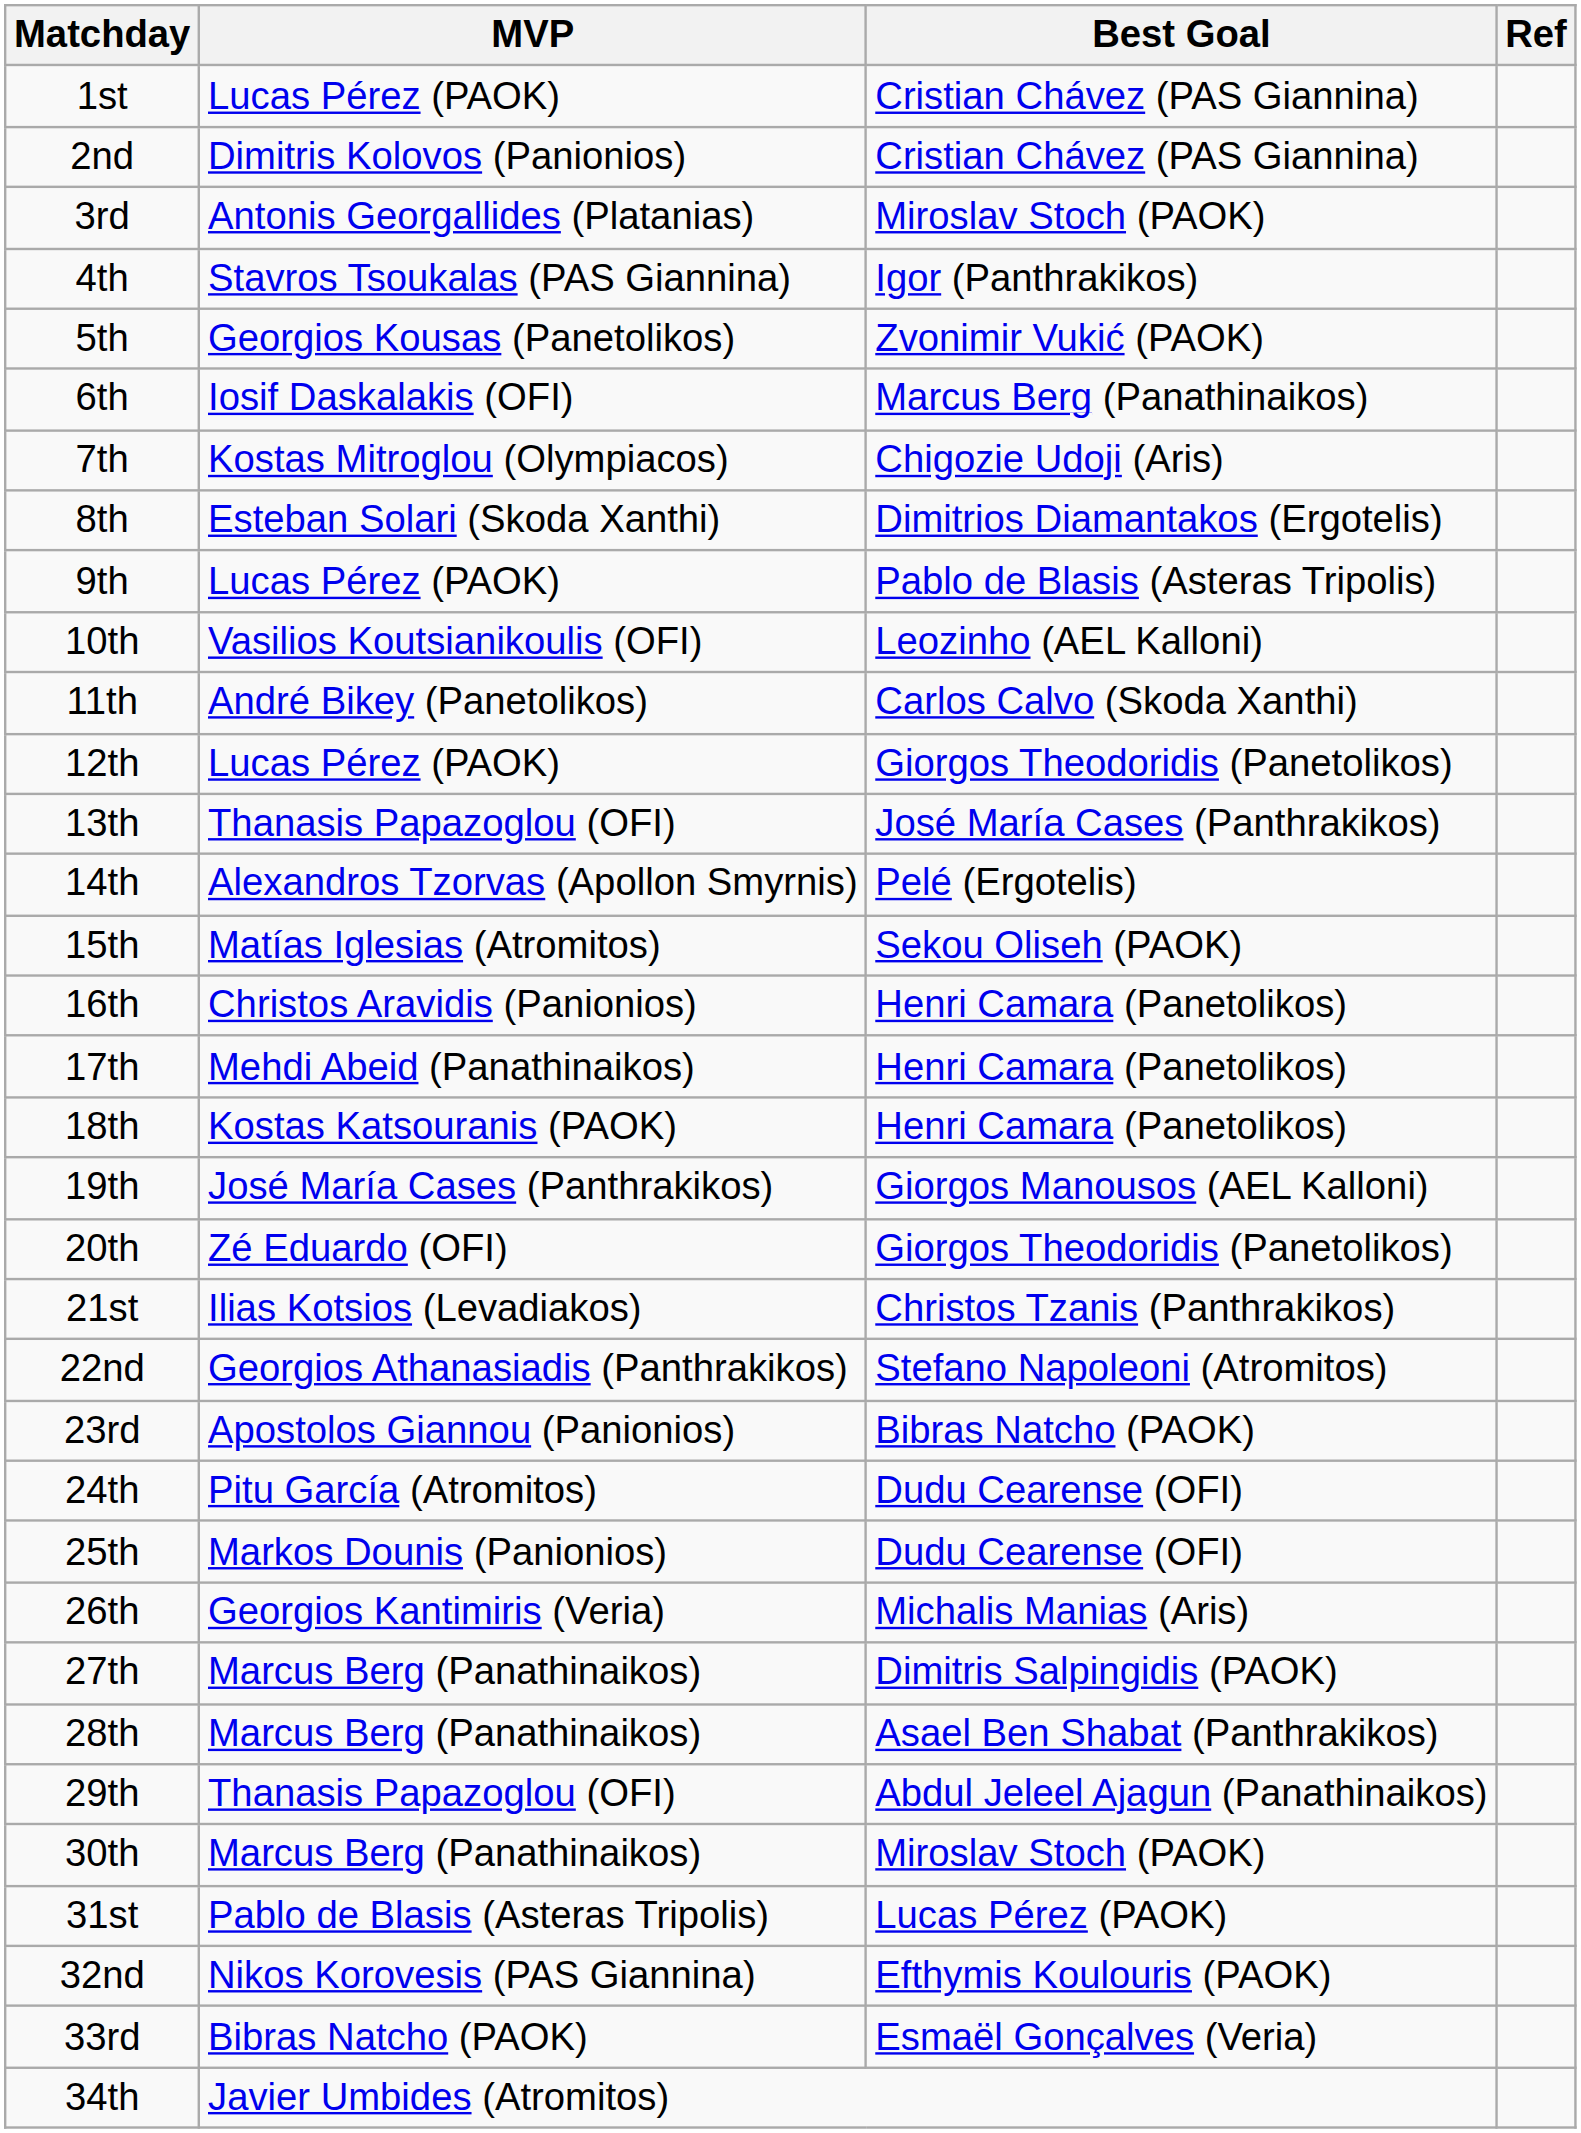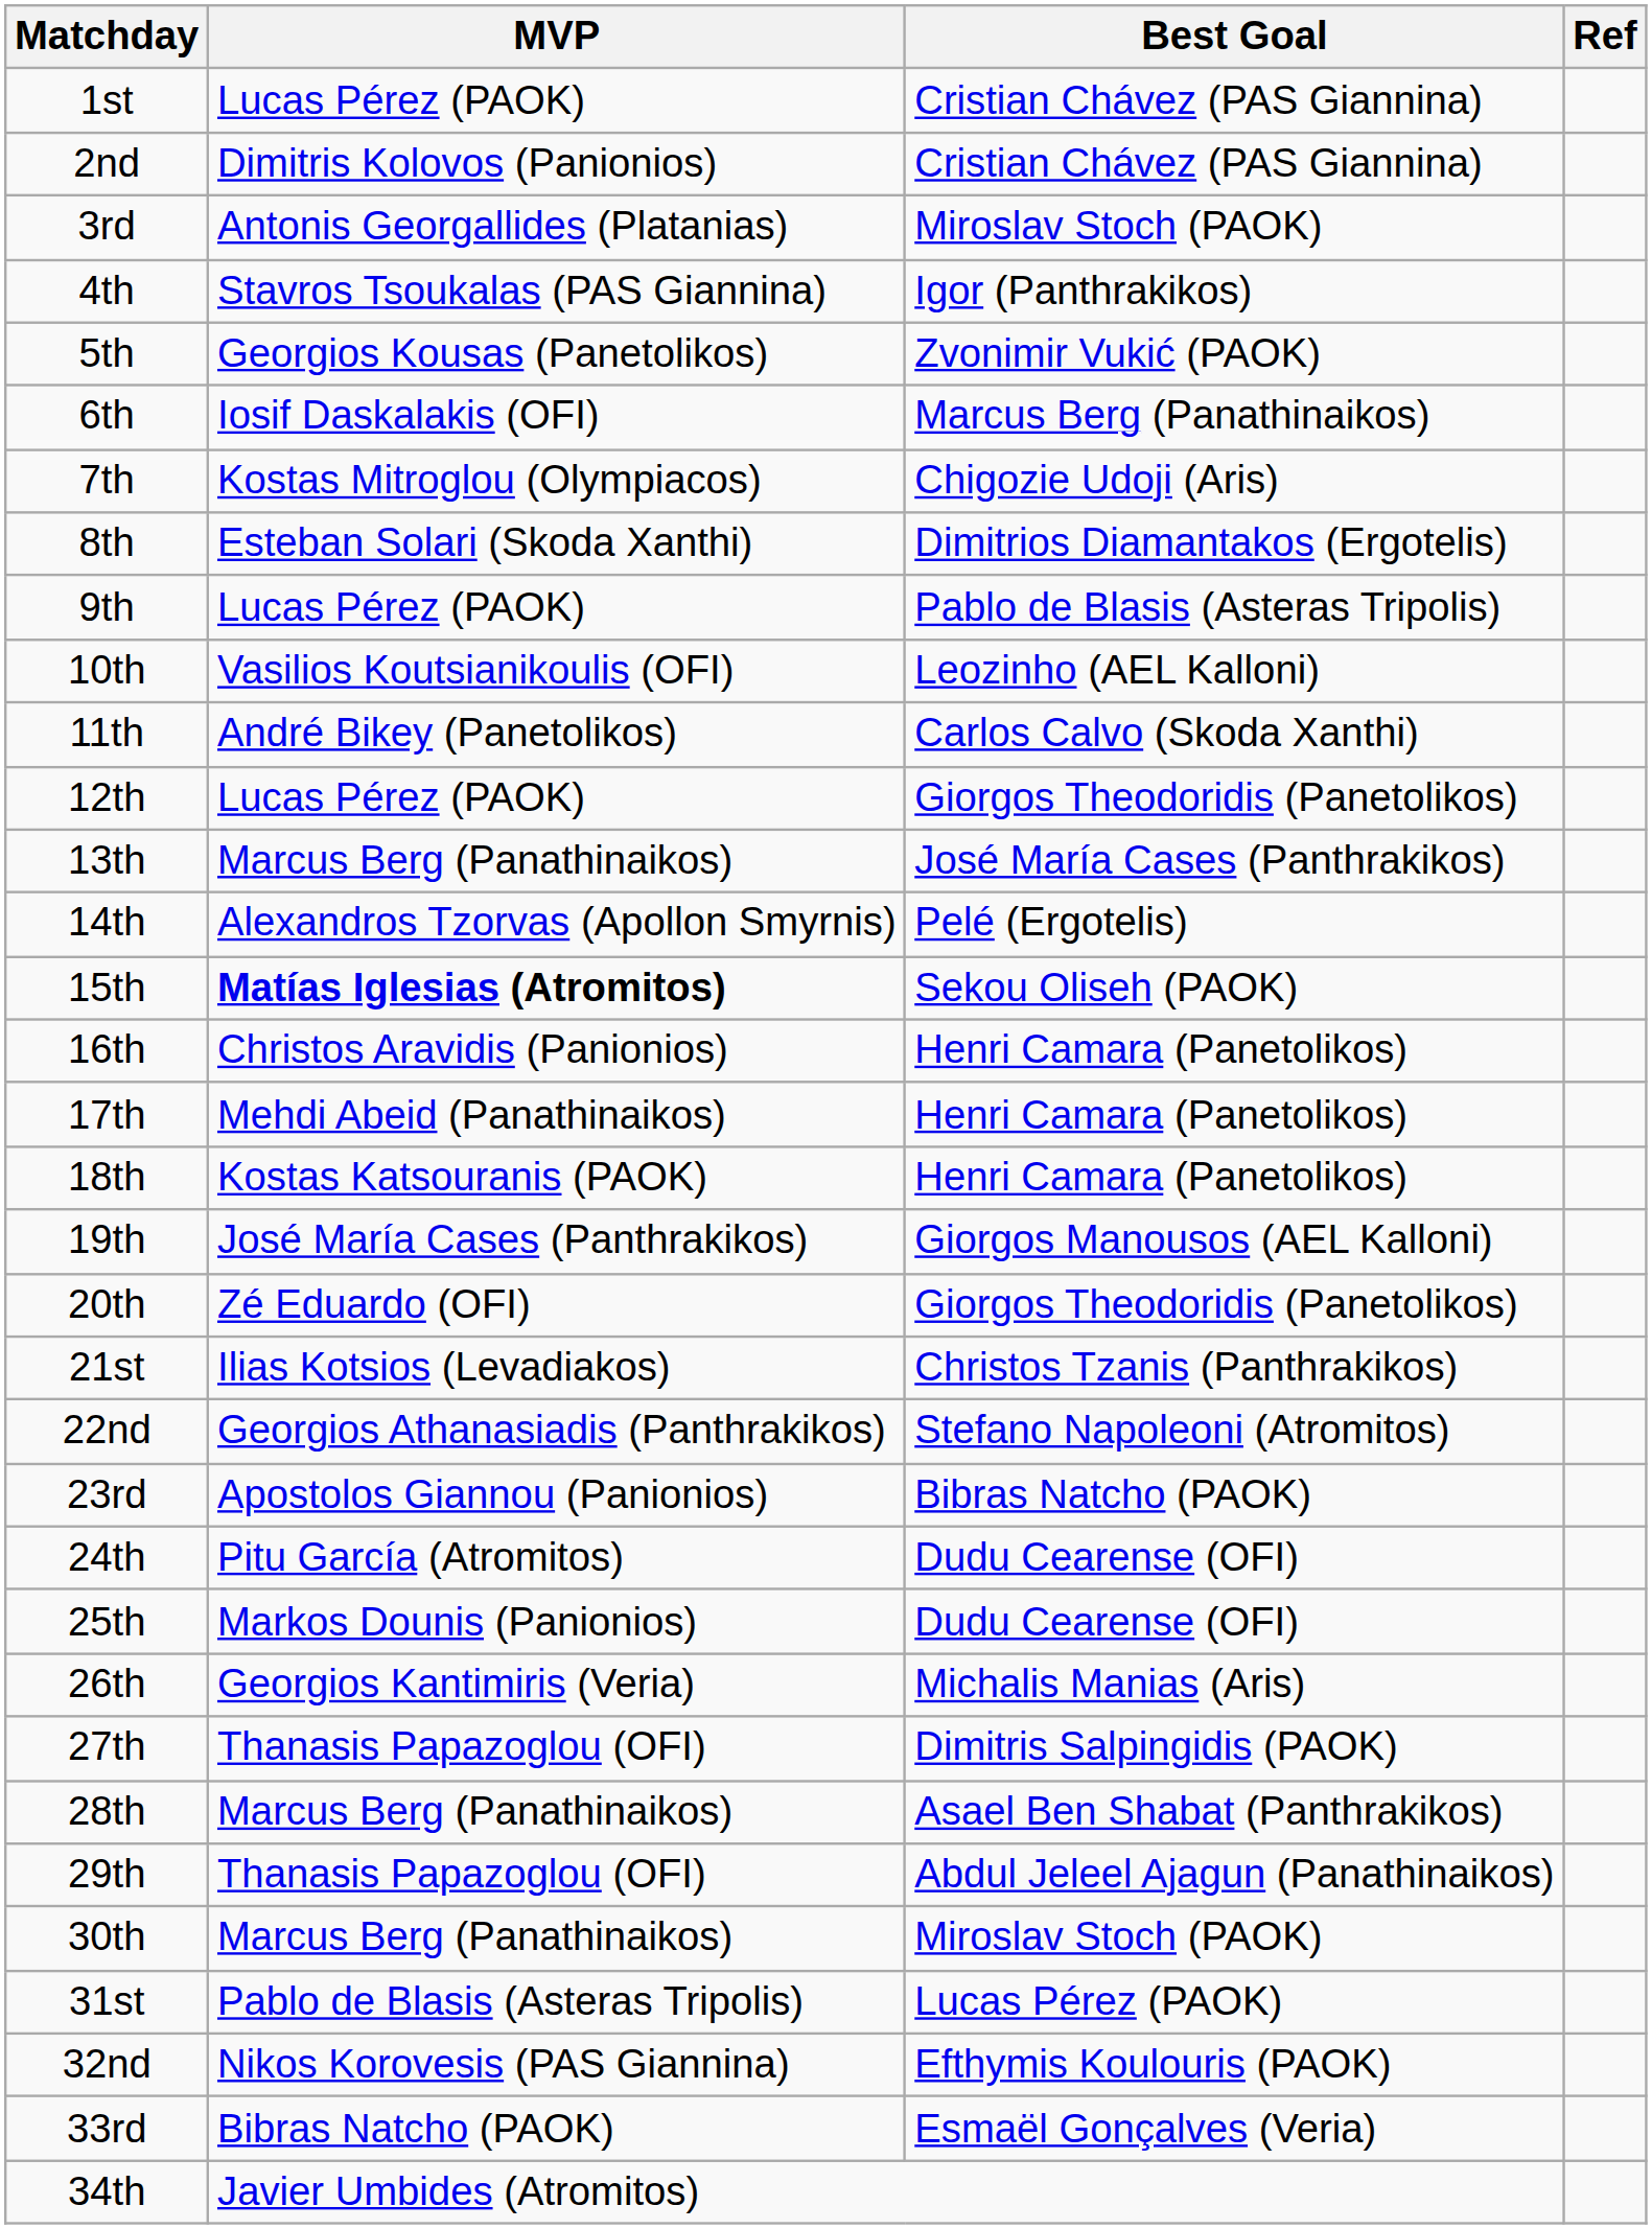13th | MVP: Thanasis Papazoglou (OFI) -> Marcus Berg (Panathinaikos)
15th | MVP: normal -> bold
27th | MVP: Marcus Berg (Panathinaikos) -> Thanasis Papazoglou (OFI)
